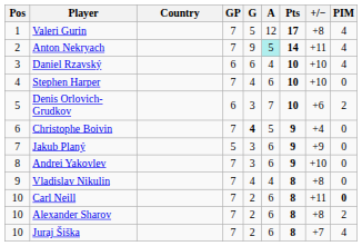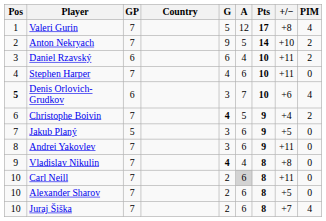columns swapped: Country <-> GP
Anton Nekryach | A: paleturquoise background -> no background
Anton Nekryach | +/−: +11 -> +10
Anton Nekryach | PIM: 4 -> 2
Daniel Rzavský | +/−: +10 -> +11
Daniel Rzavský | PIM: 4 -> 2
Stephen Harper | +/−: +10 -> +11
Denis Orlovich-Grudkov | Pos: normal -> bold
Denis Orlovich-Grudkov | PIM: 2 -> 4
Christophe Boivin | PIM: 0 -> 2
Jakub Planý | +/−: +9 -> +5
Andrei Yakovlev | +/−: +10 -> +11
Vladislav Nikulin | G: normal -> bold
Carl Neill | A: no background -> lightgrey background
Carl Neill | PIM: bold -> normal
Alexander Sharov | +/−: +8 -> +5
Alexander Sharov | PIM: 2 -> 0
